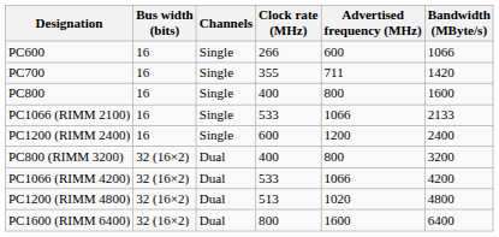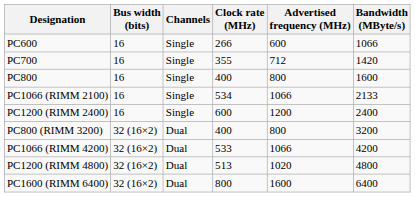PC700 | Advertised frequency (MHz): 711 -> 712
PC1066 (RIMM 2100) | Clock rate (MHz): 533 -> 534
